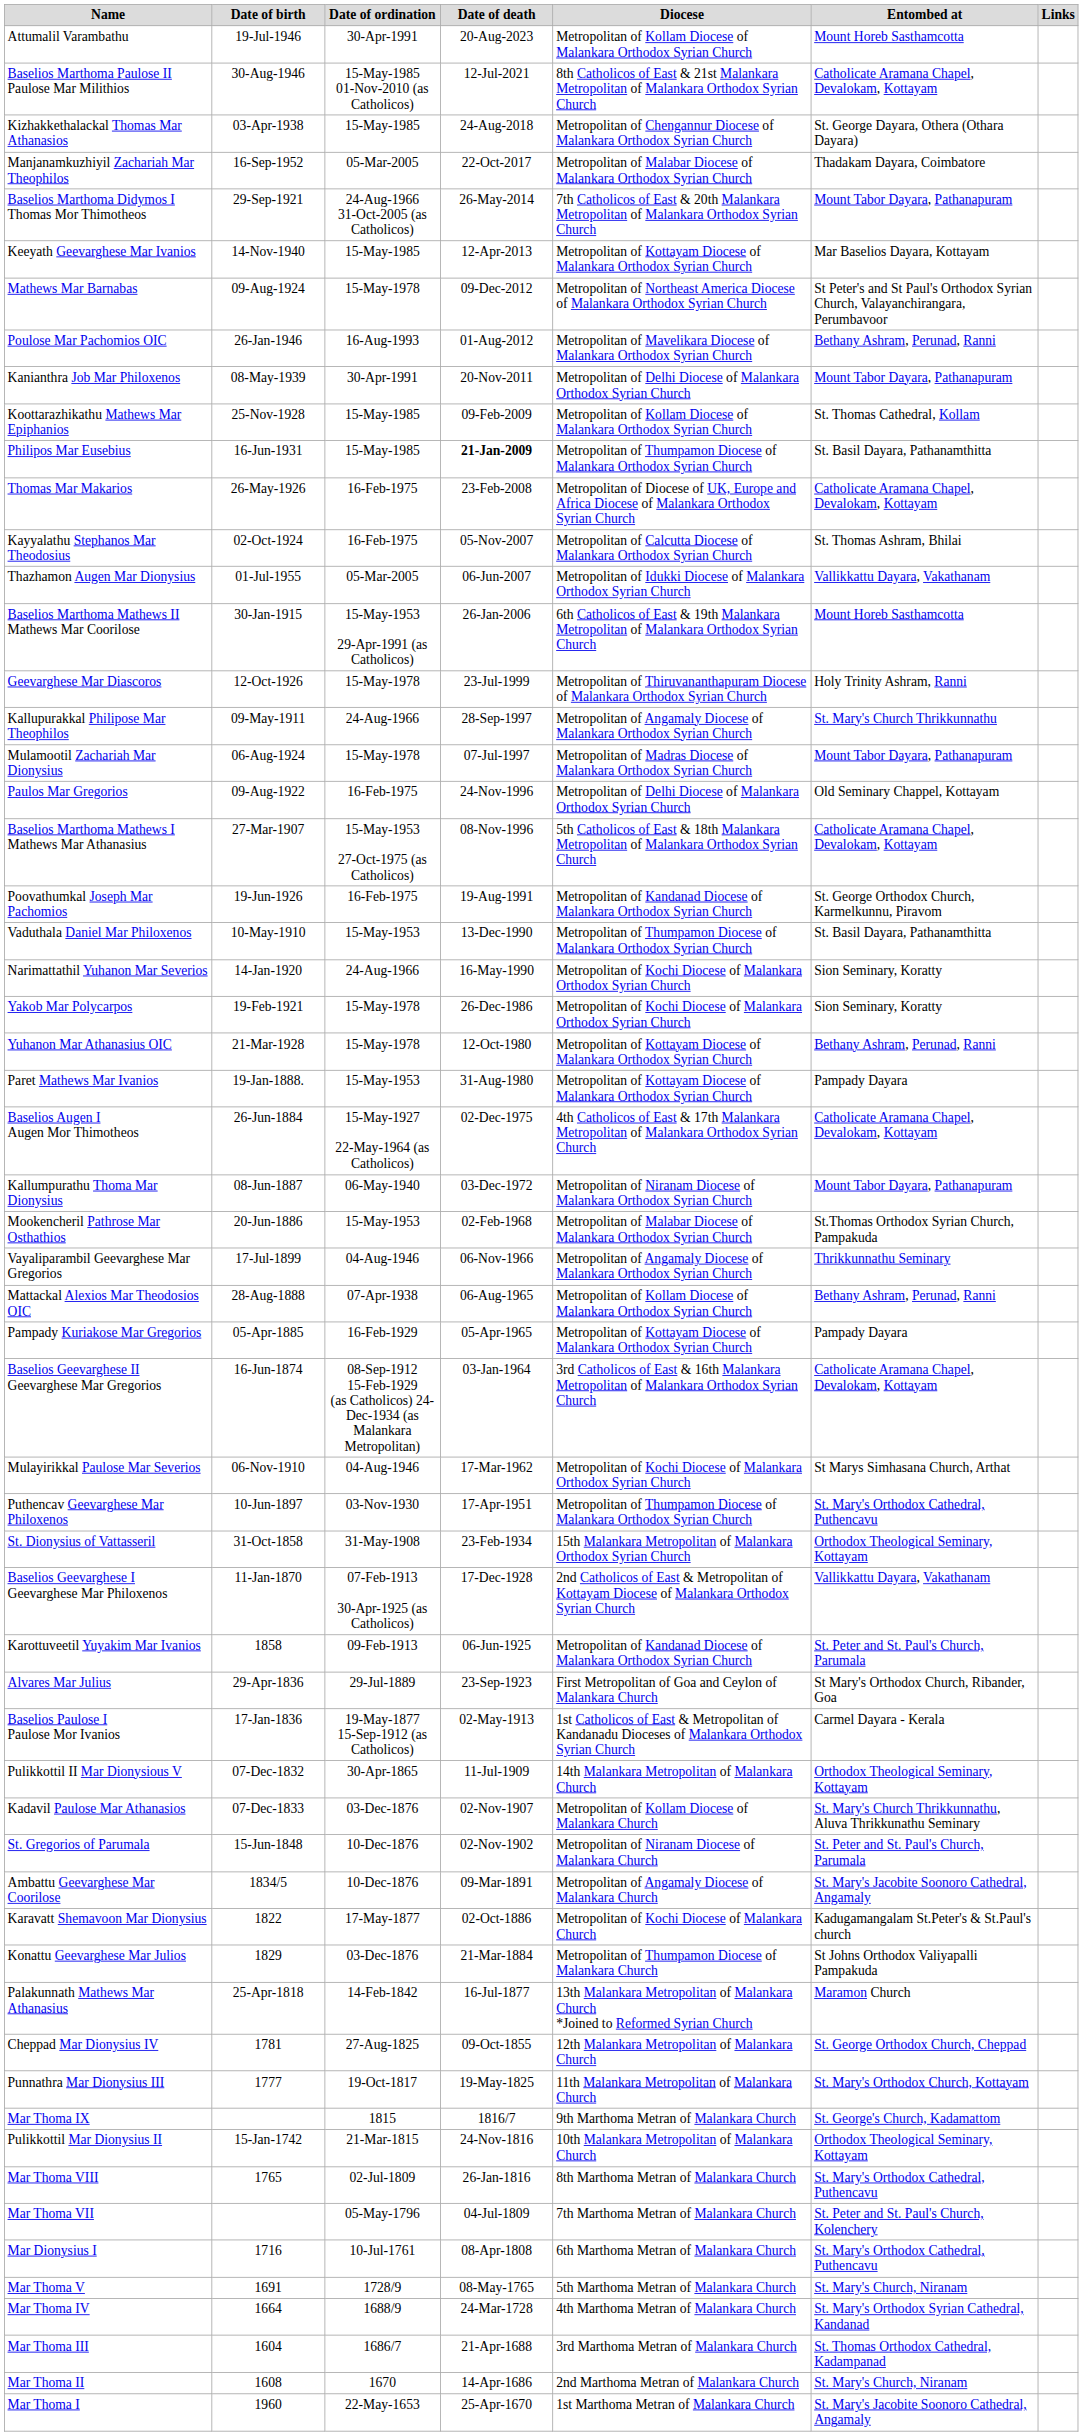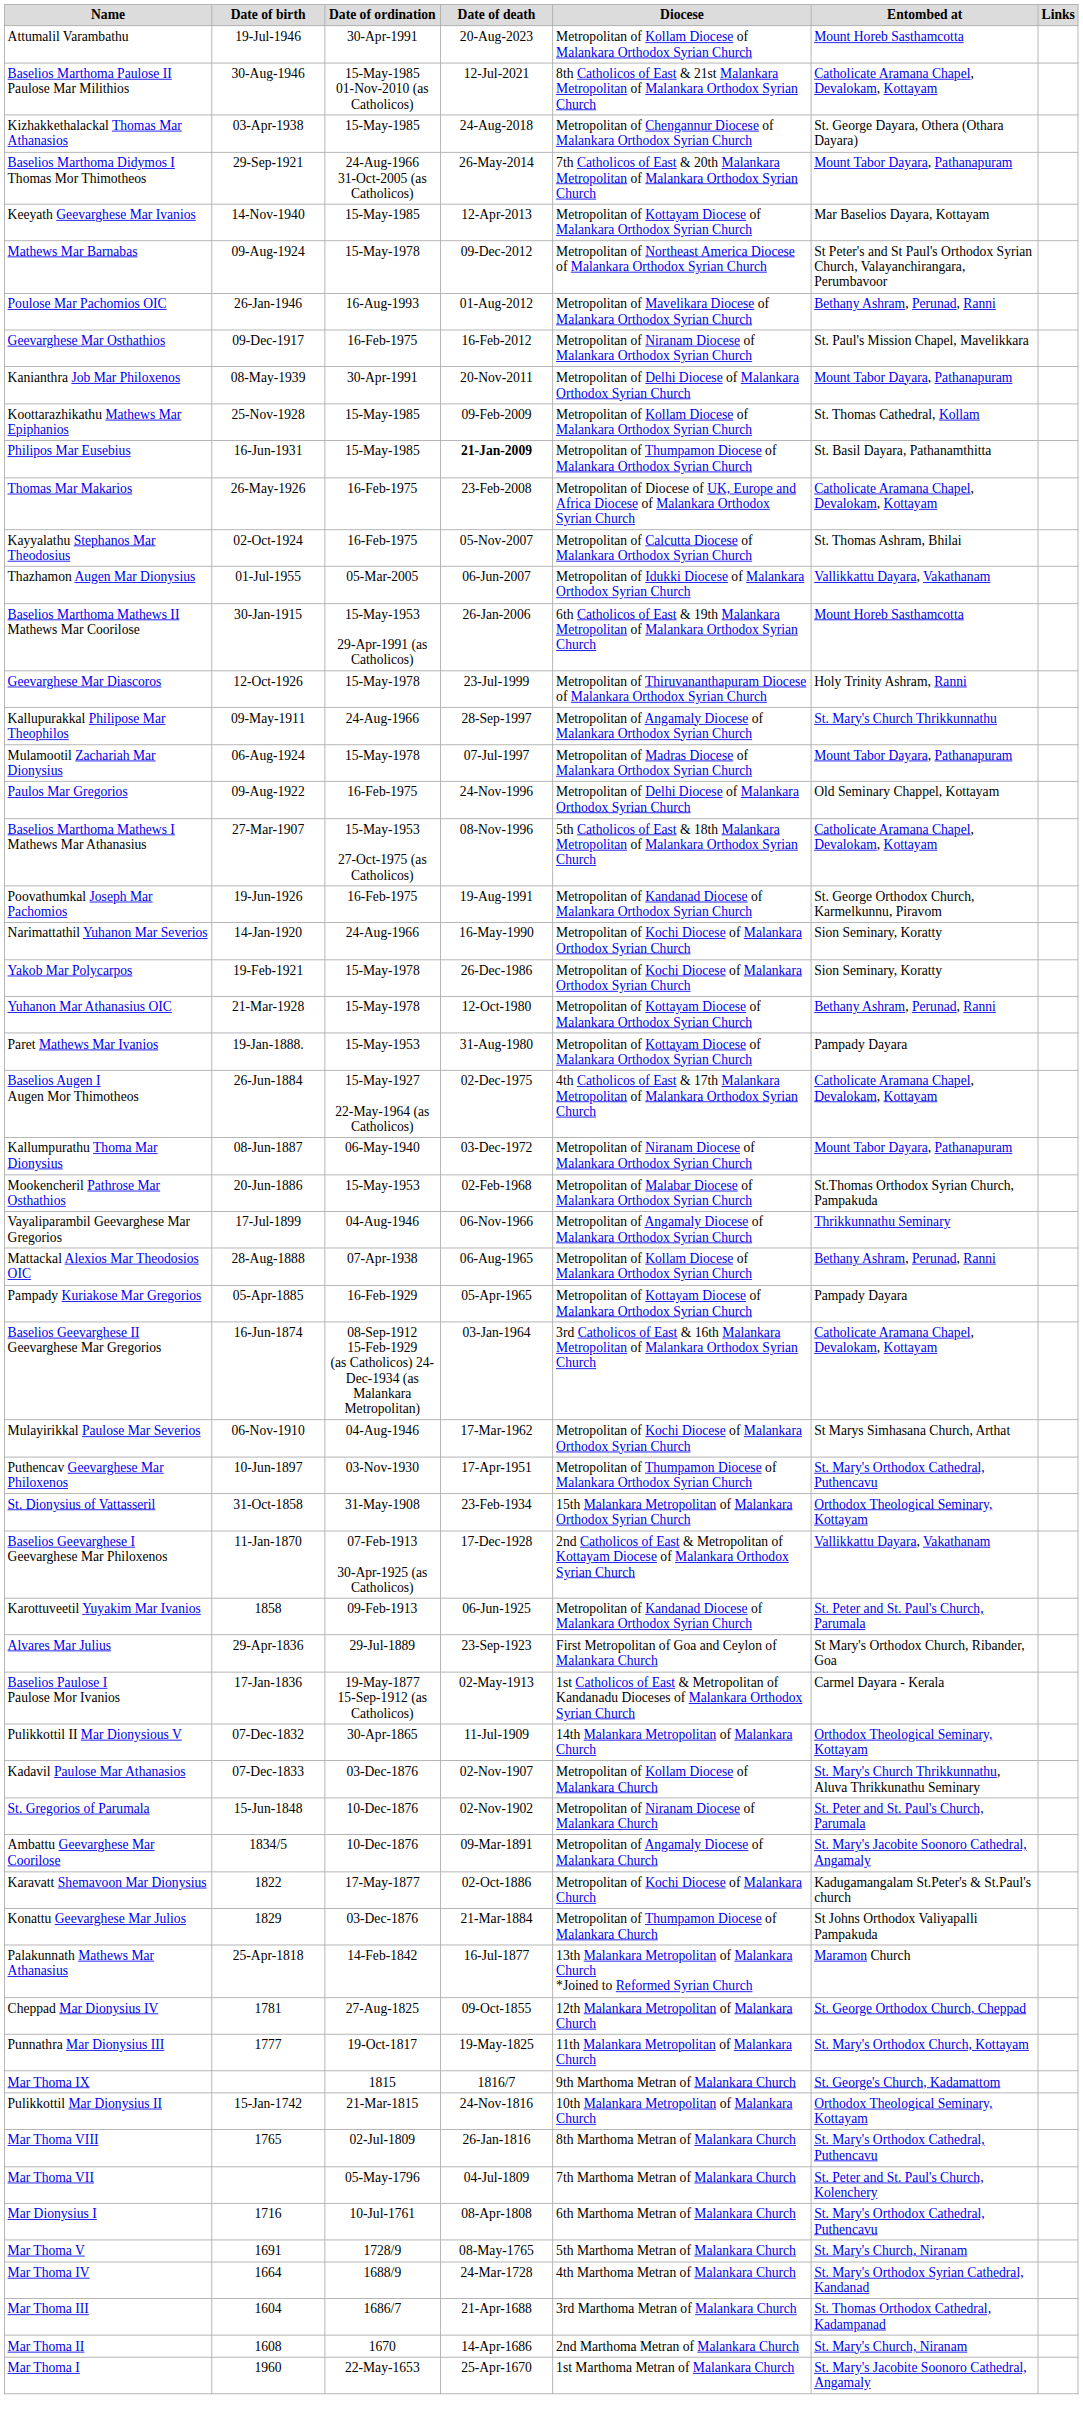- row: Manjanamkuzhiyil Zachariah Mar Theophilos | 16-Sep-1952 | 05-Mar-2005 | 22-Oct-2017 | Metropolitan of Malabar Diocese of Malankara Orthodox Syrian Church | Thadakam Dayara, Coimbatore
+ row: Geevarghese Mar Osthathios | 09-Dec-1917 | 16-Feb-1975 | 16-Feb-2012 | Metropolitan of Niranam Diocese of Malankara Orthodox Syrian Church | St. Paul's Mission Chapel, Mavelikkara
- row: Vaduthala Daniel Mar Philoxenos | 10-May-1910 | 15-May-1953 | 13-Dec-1990 | Metropolitan of Thumpamon Diocese of Malankara Orthodox Syrian Church | St. Basil Dayara, Pathanamthitta
